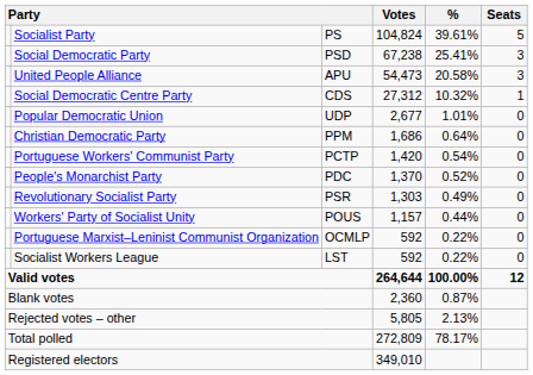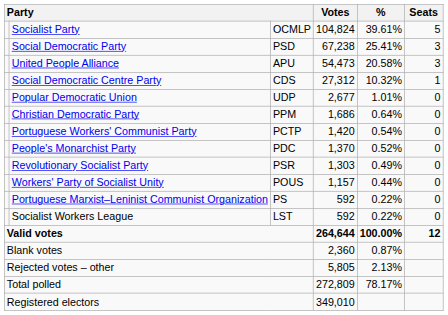Socialist Party | column 3: PS -> OCMLP
Portuguese Marxist–Leninist Communist Organization | column 3: OCMLP -> PS
